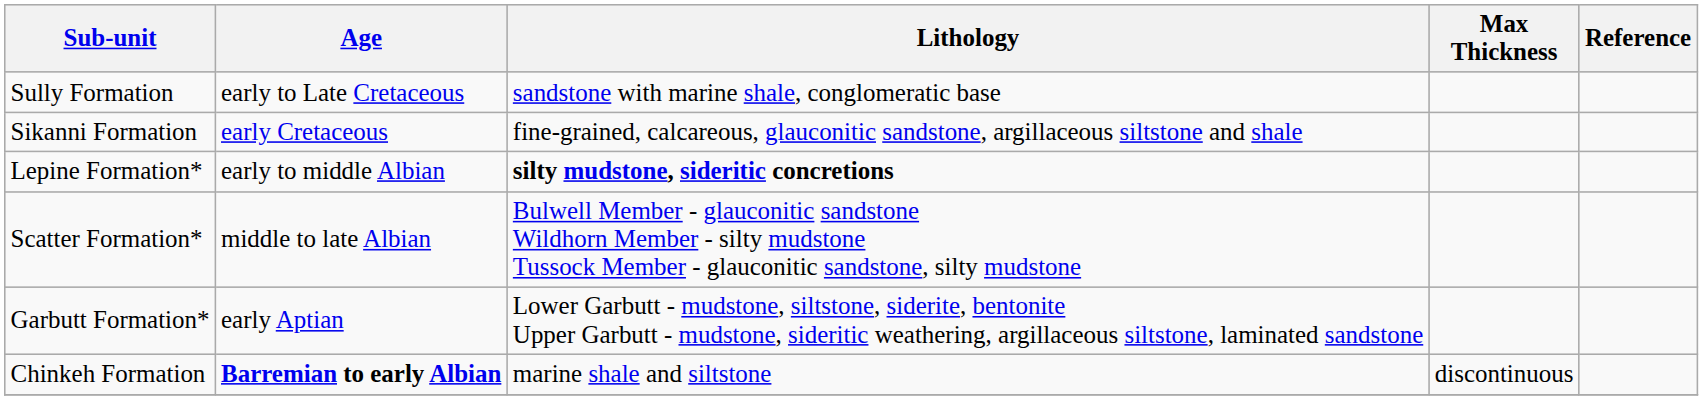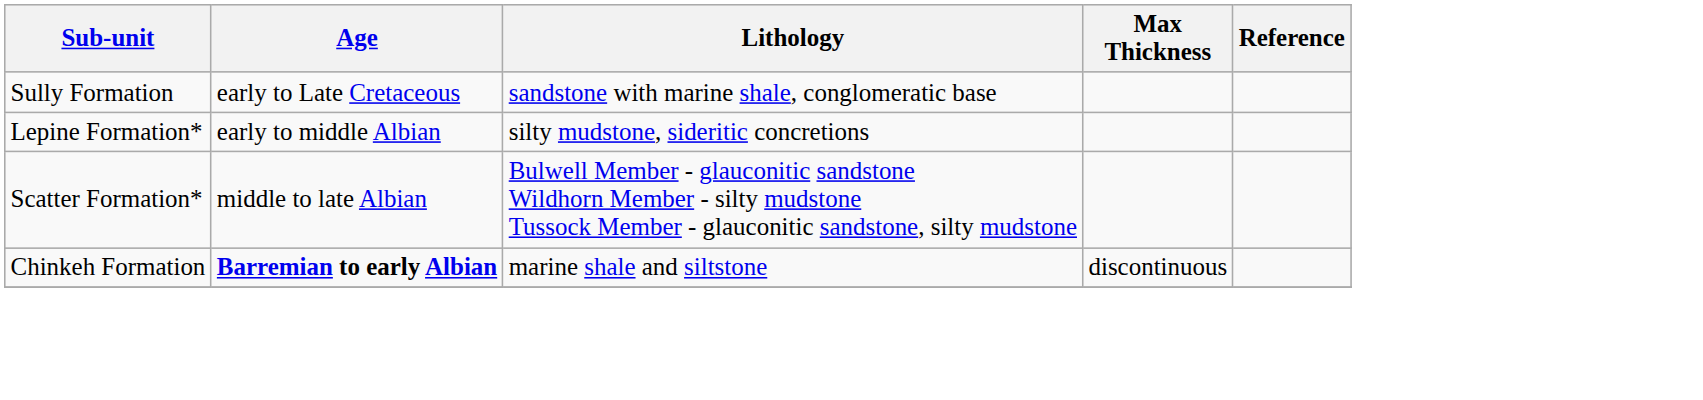- row: Sikanni Formation | early Cretaceous | fine-grained, calcareous, glauconitic sandstone, argillaceous siltstone and shale
Lepine Formation* | Lithology: bold -> normal
- row: Garbutt Formation* | early Aptian | Lower Garbutt - mudstone, siltstone, siderite, bentonite Upper Garbutt - mudstone, sideritic weathering, argillaceous siltstone, laminated sandstone
